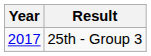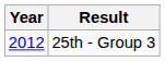25th - Group 3 | Year: 2017 -> 2012
